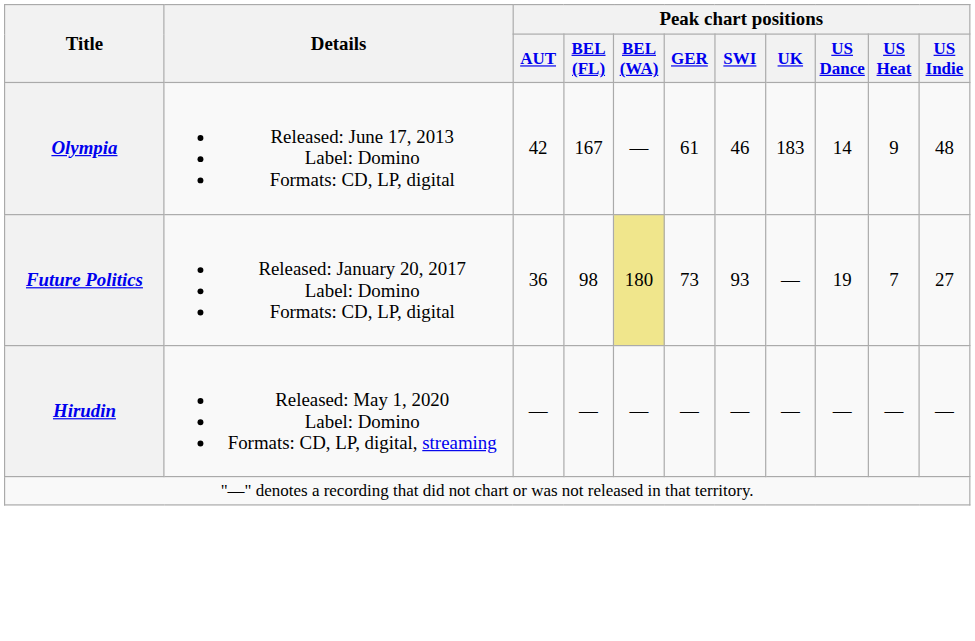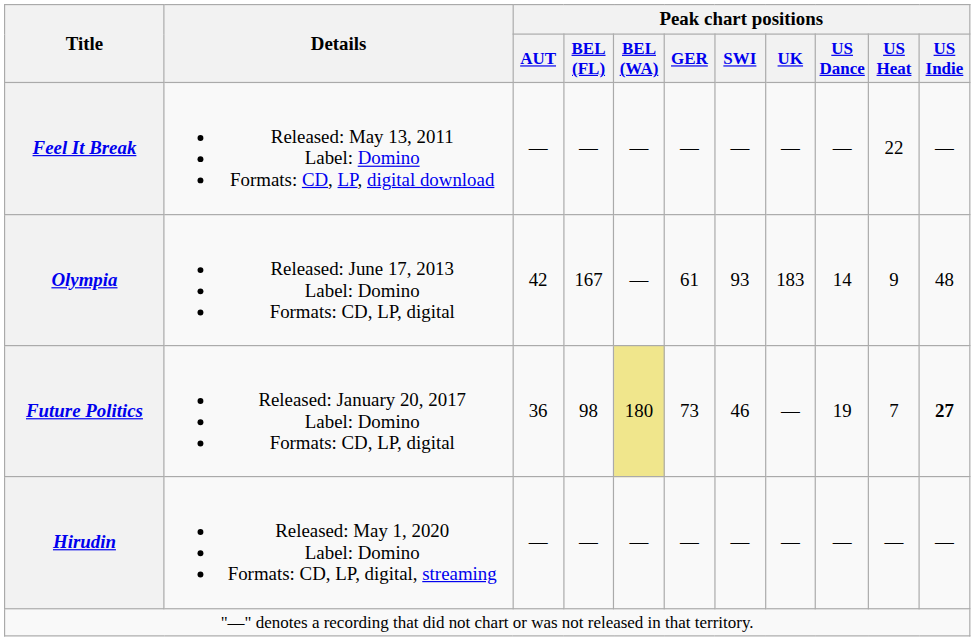+ row: Feel It Break | Released: May 13, 2011 Label: Domino Formats: CD, LP, digital download | — | — | — | — | — | — | — | 22 | —
Olympia | Peak chart positions / SWI: 46 -> 93
Future Politics | Peak chart positions / SWI: 93 -> 46
Future Politics | Peak chart positions / US Indie: normal -> bold
